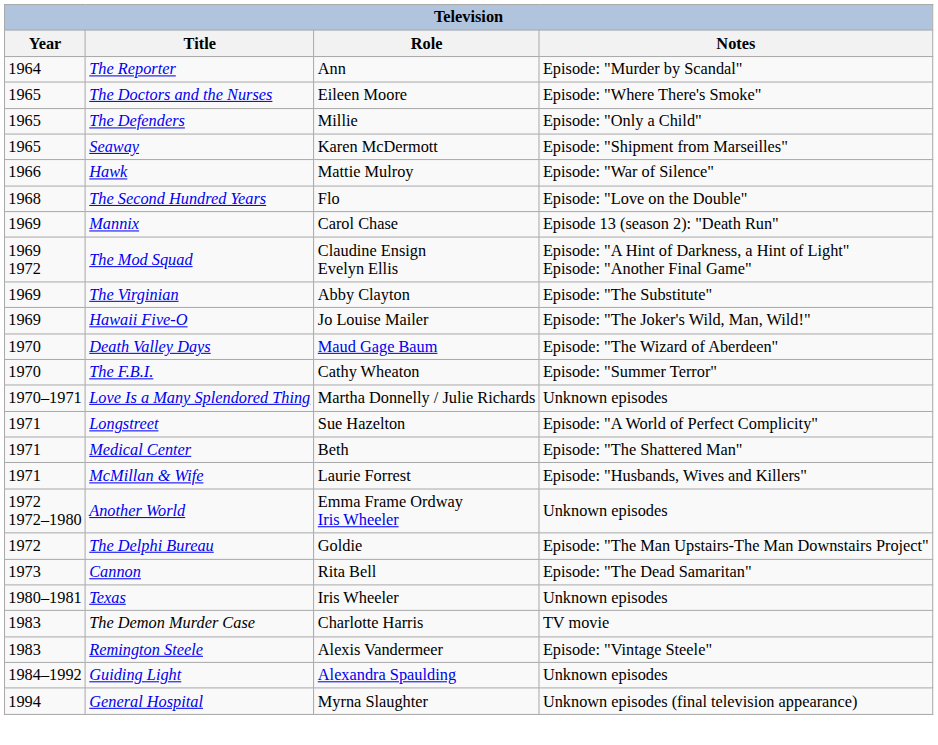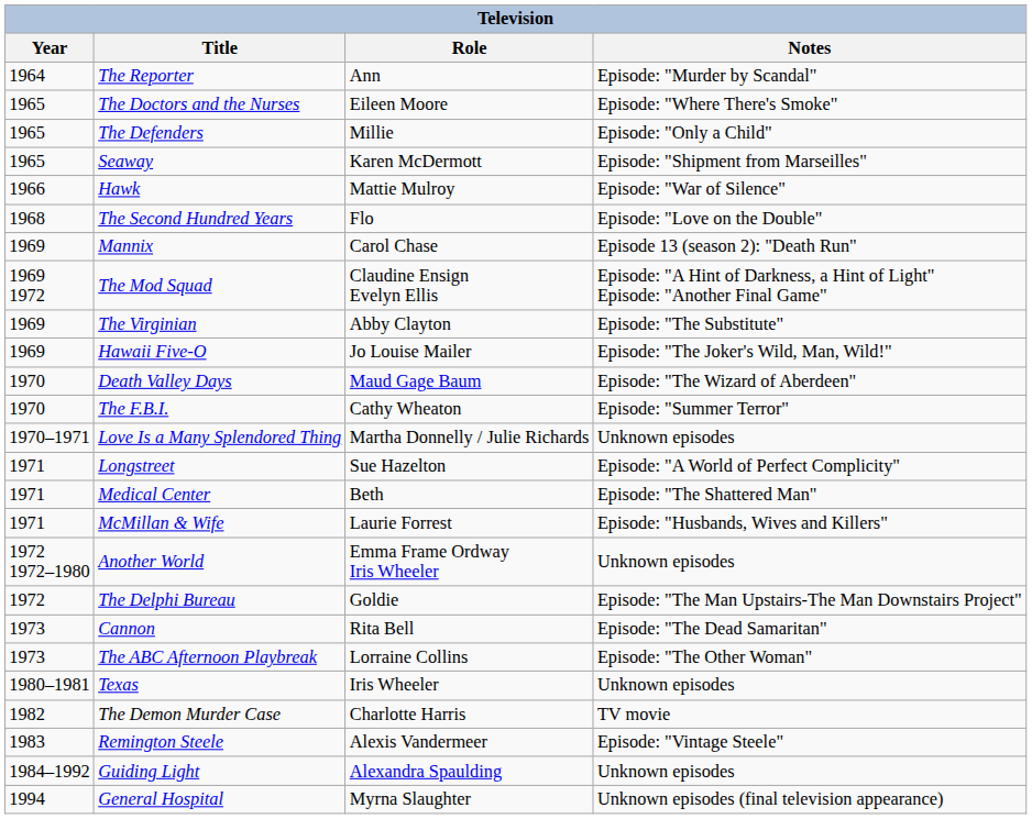+ row: 1973 | The ABC Afternoon Playbreak | Lorraine Collins | Episode: "The Other Woman"
The Demon Murder Case | Year: 1983 -> 1982
